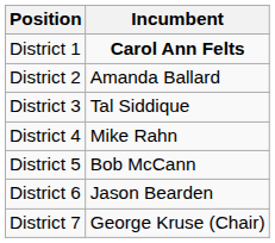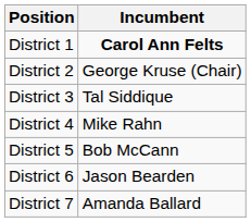District 2 | Incumbent: Amanda Ballard -> George Kruse (Chair)
District 7 | Incumbent: George Kruse (Chair) -> Amanda Ballard
